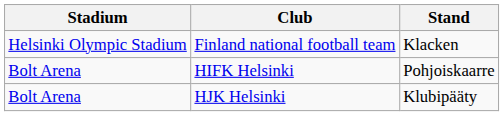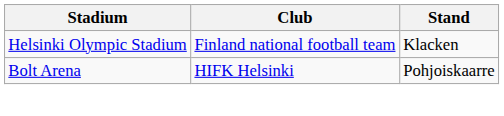- row: Bolt Arena | HJK Helsinki | Klubipääty
